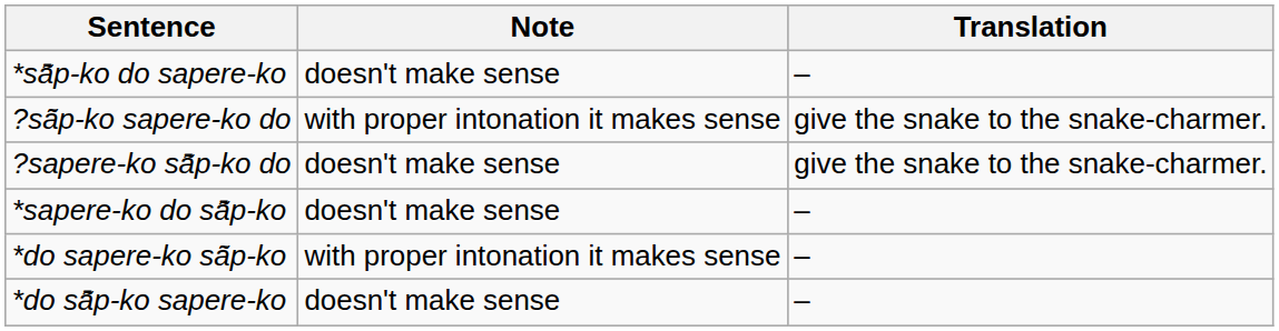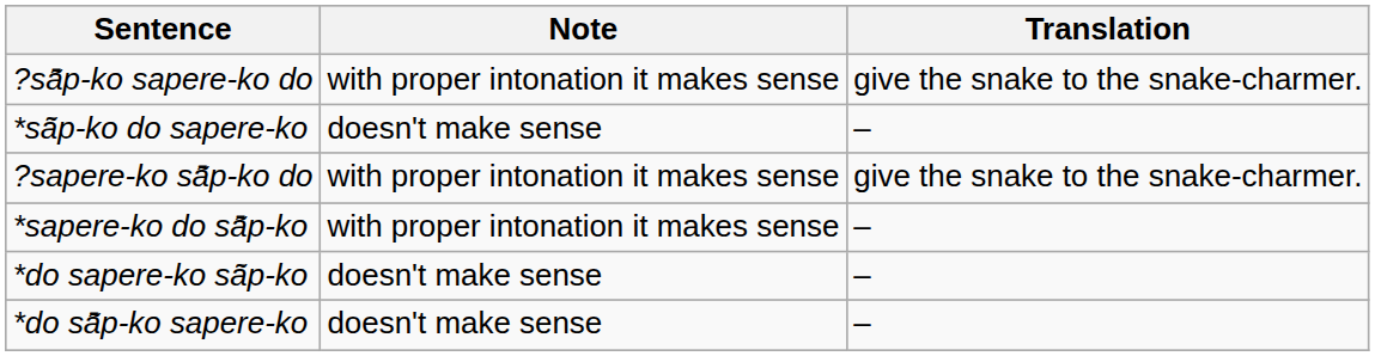rows swapped: ?sā̃p-ko sapere-ko do <-> *sā̃p-ko do sapere-ko
?sapere-ko sā̃p-ko do | Note: doesn't make sense -> with proper intonation it makes sense
*sapere-ko do sā̃p-ko | Note: doesn't make sense -> with proper intonation it makes sense
*do sapere-ko sā̃p-ko | Note: with proper intonation it makes sense -> doesn't make sense
